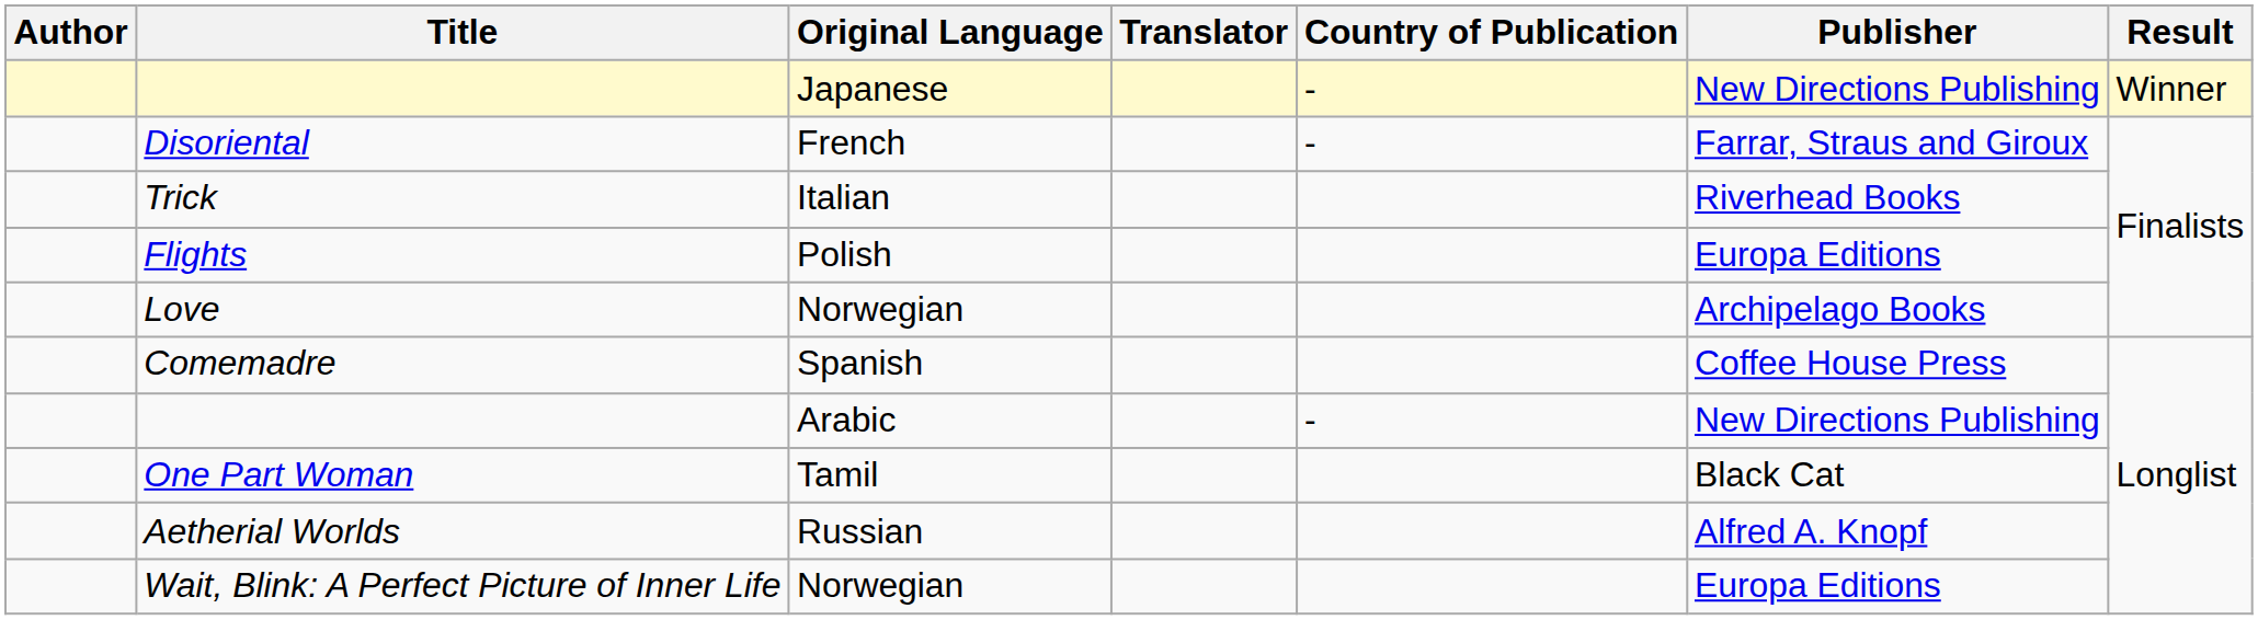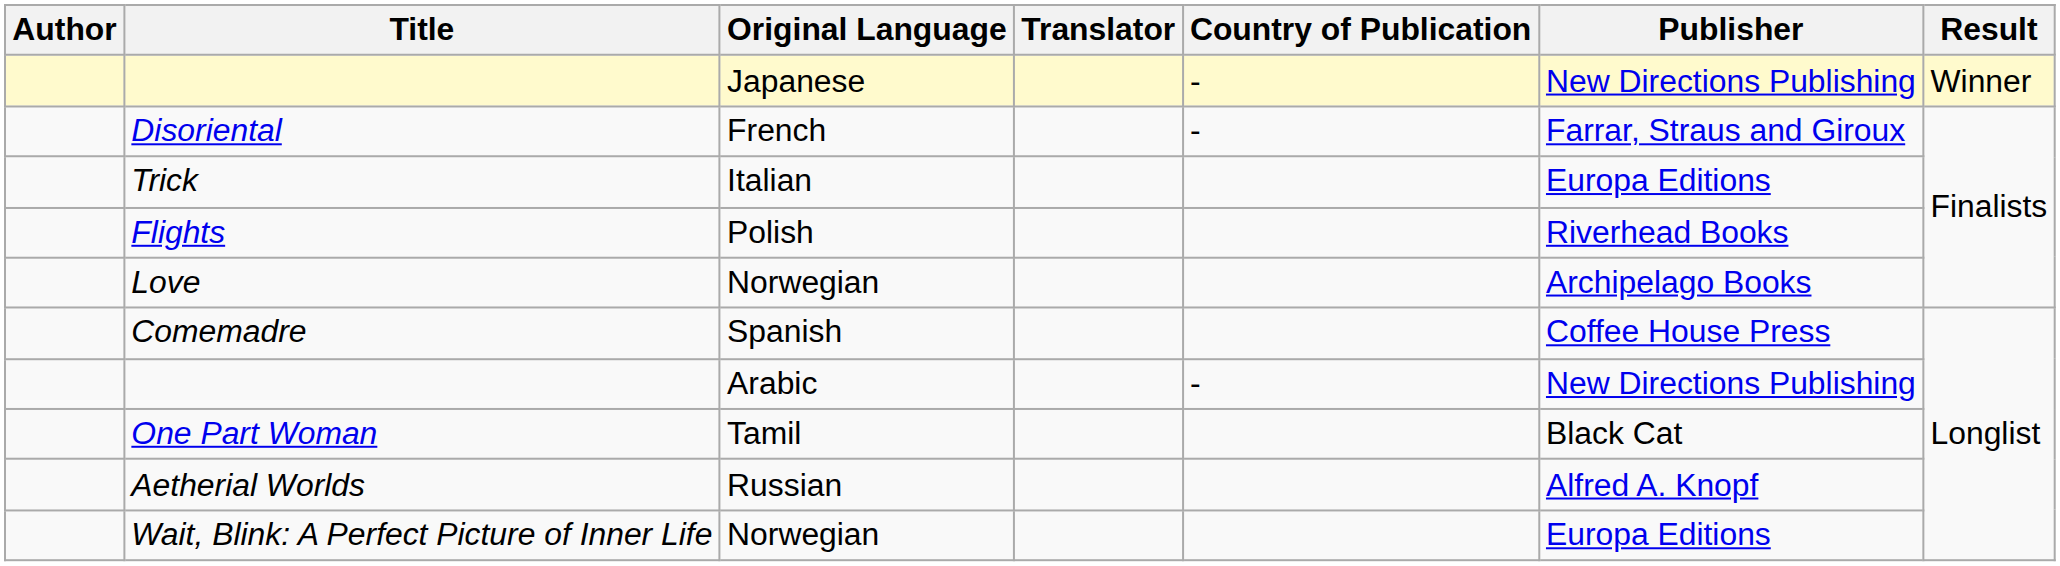Trick | Publisher: Riverhead Books -> Europa Editions
Flights | Publisher: Europa Editions -> Riverhead Books
